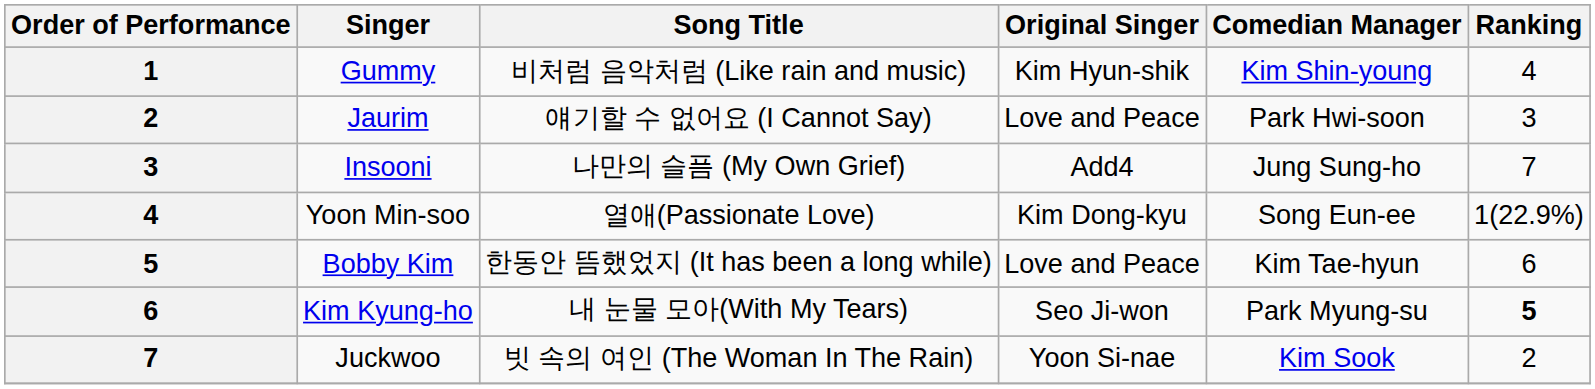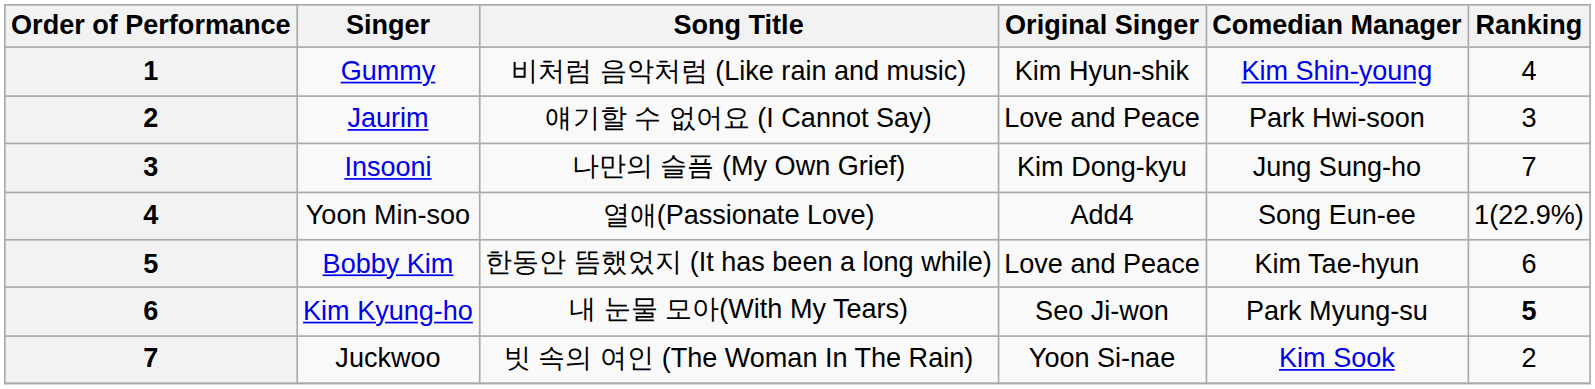Insooni | Original Singer: Add4 -> Kim Dong-kyu
Yoon Min-soo | Original Singer: Kim Dong-kyu -> Add4
